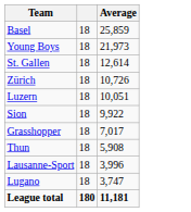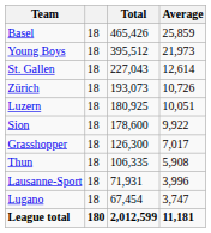+ column: Total | 465,426 | 395,512 | 227,043 | 193,073 | 180,925 | 178,600 | 126,300 | 106,335 | 71,931 | 67,454 | 2,012,599
